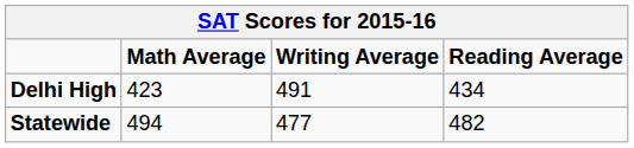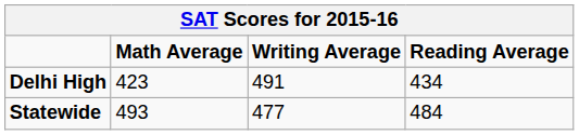Statewide | Math Average: 494 -> 493
Statewide | Reading Average: 482 -> 484
